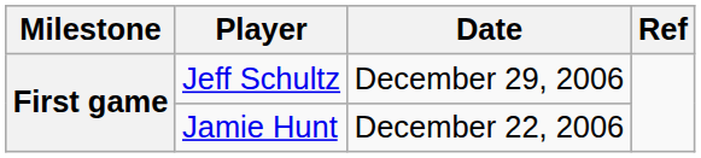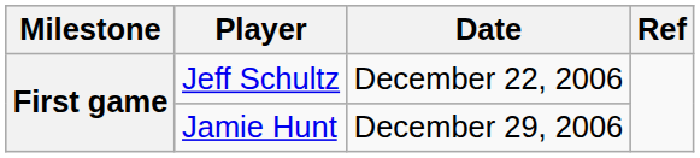Jeff Schultz | Date: December 29, 2006 -> December 22, 2006
Jamie Hunt | Date: December 22, 2006 -> December 29, 2006
